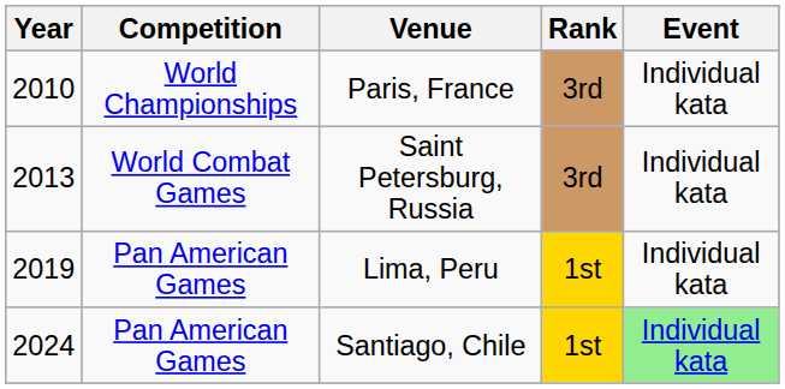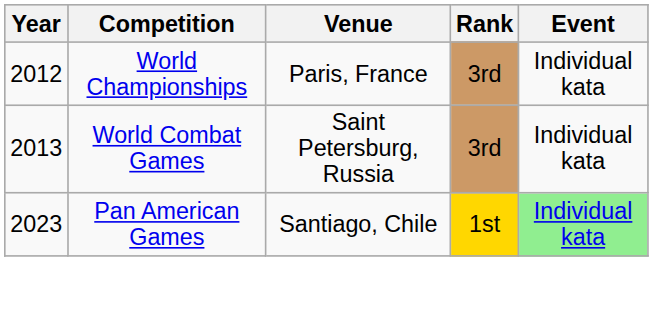Paris, France | Year: 2010 -> 2012
- row: 2019 | Pan American Games | Lima, Peru | 1st | Individual kata
Santiago, Chile | Year: 2024 -> 2023
